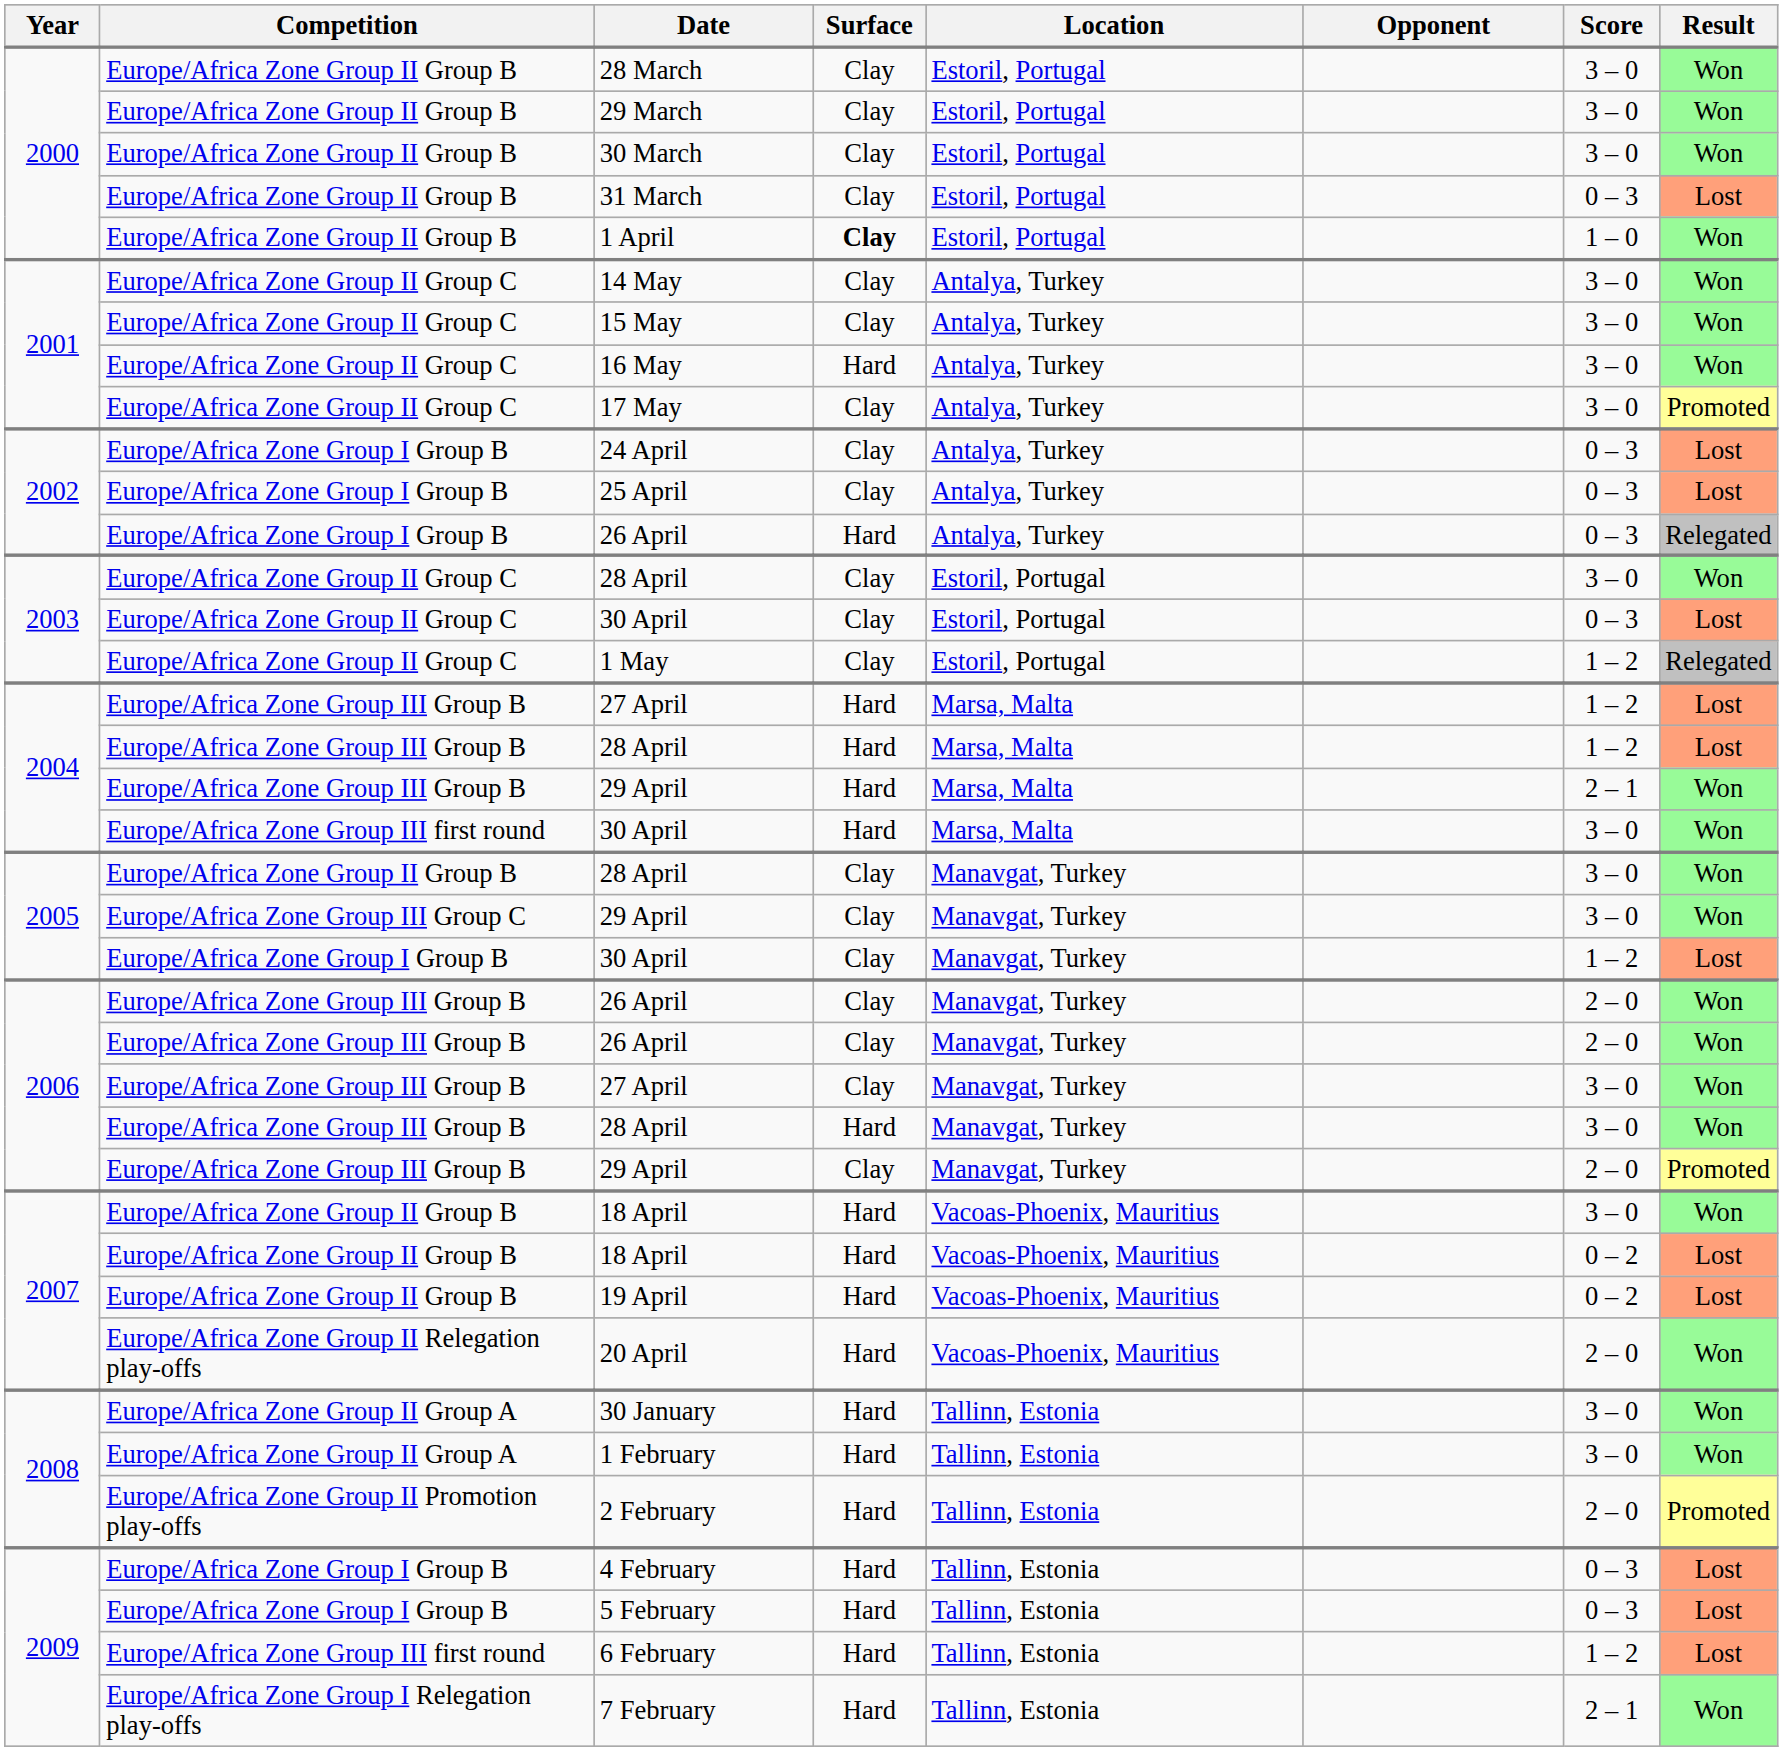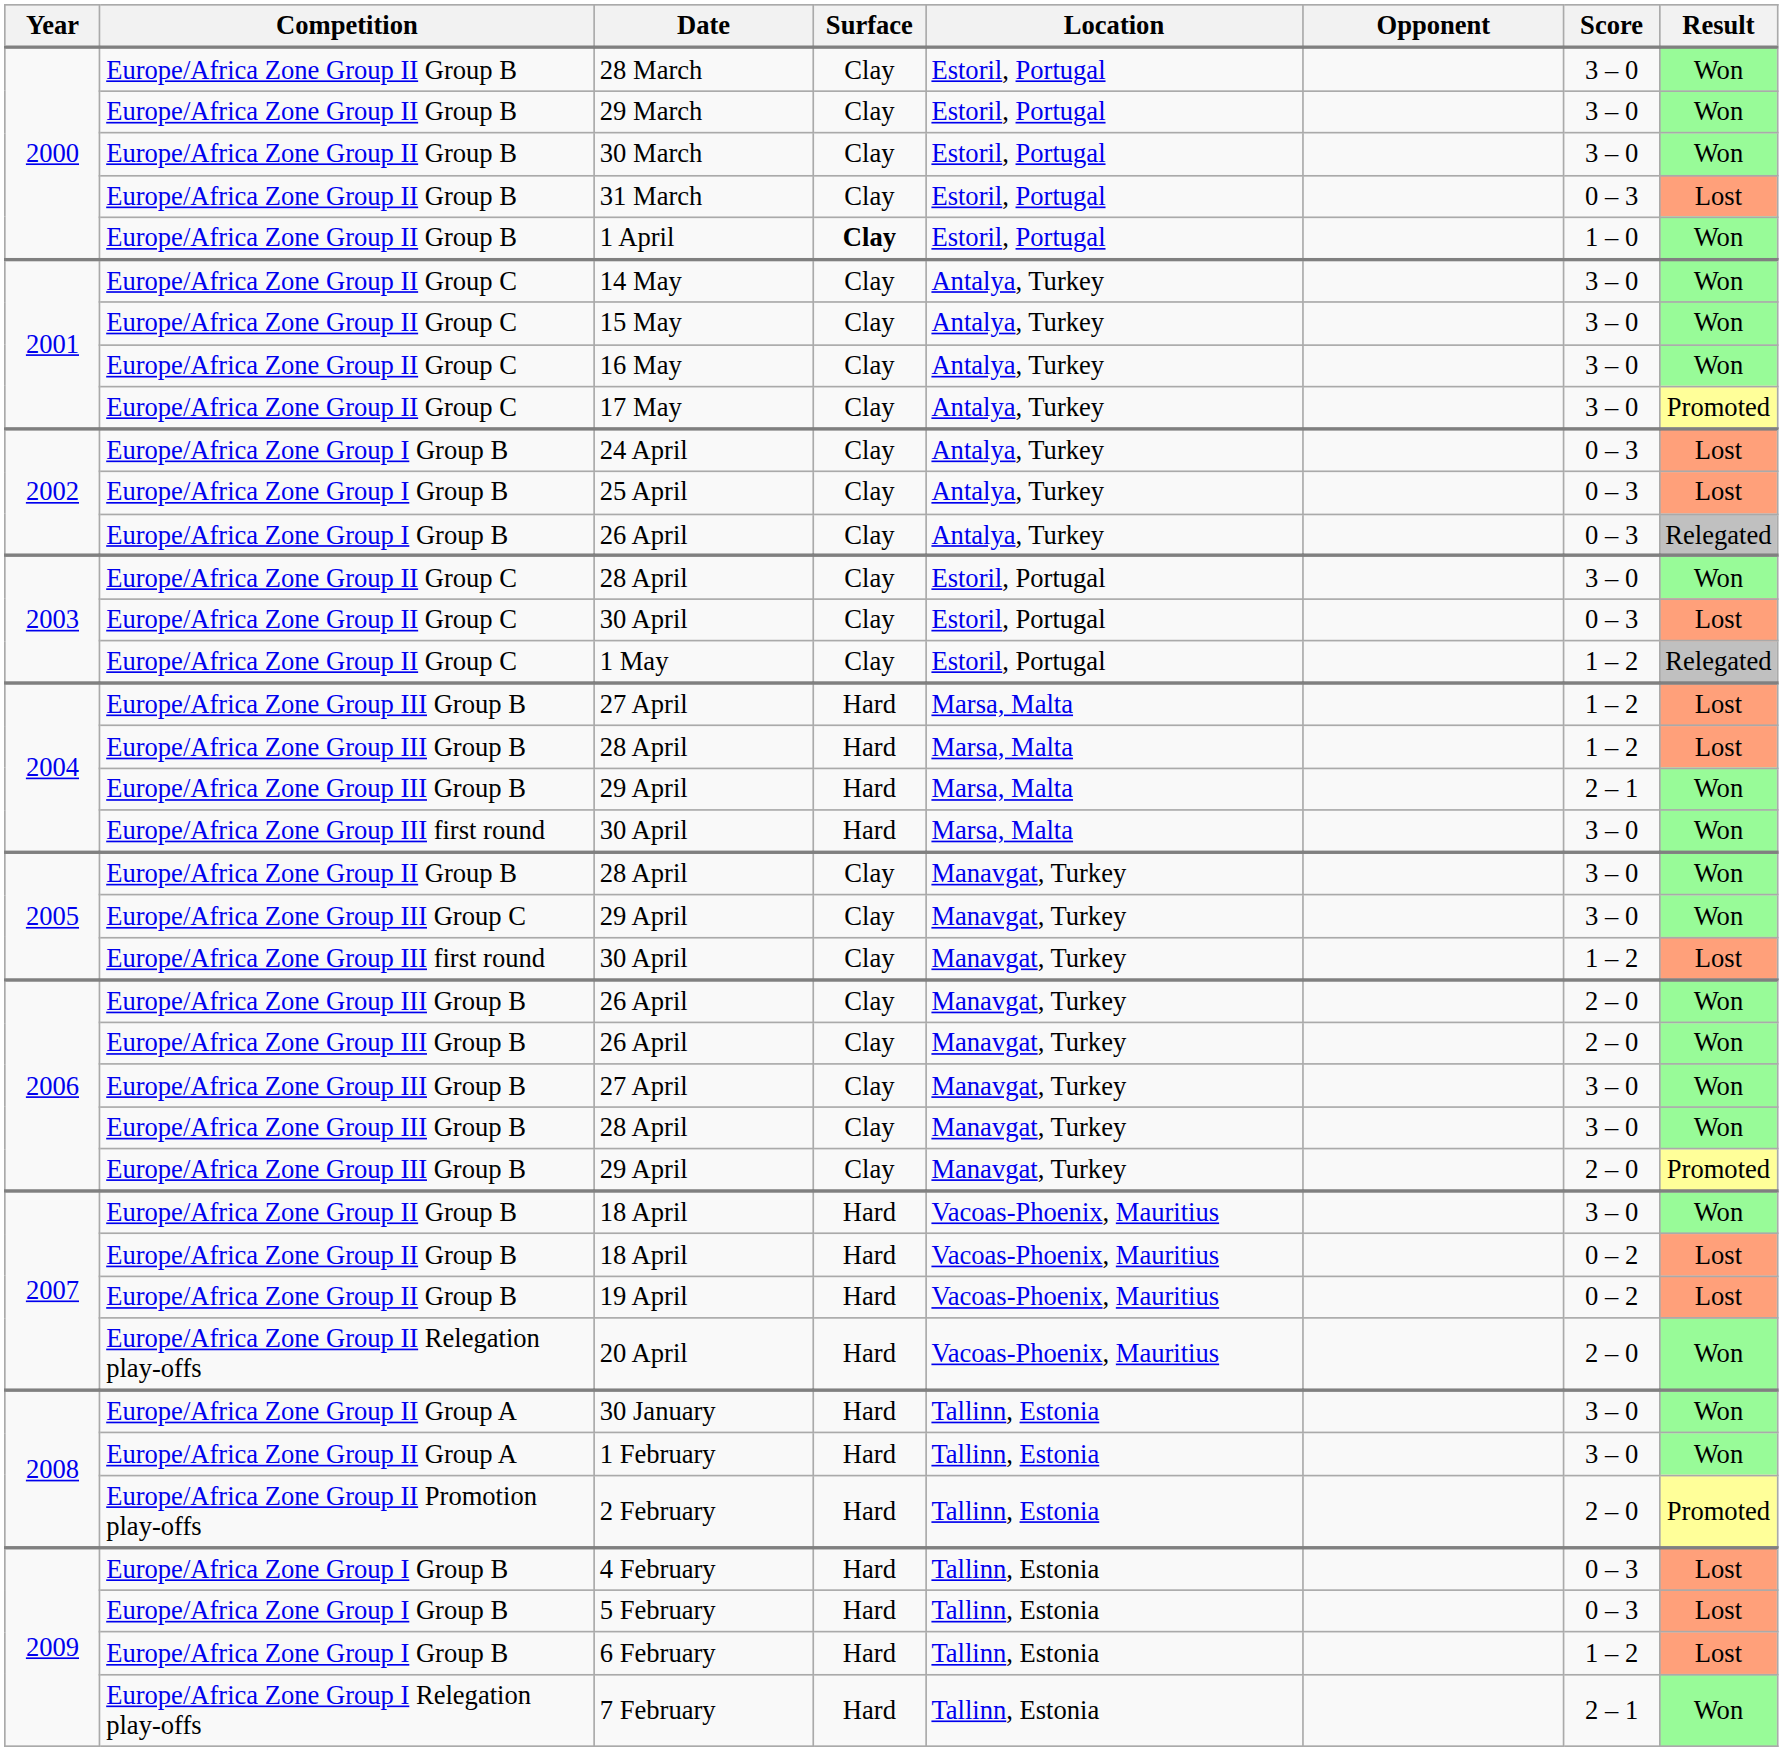16 May | Surface: Hard -> Clay
2002 / 26 April | Surface: Hard -> Clay
2005 / 30 April | Competition: Europe/Africa Zone Group I Group B -> Europe/Africa Zone Group III first round
2006 / 28 April | Surface: Hard -> Clay
6 February | Competition: Europe/Africa Zone Group III first round -> Europe/Africa Zone Group I Group B
